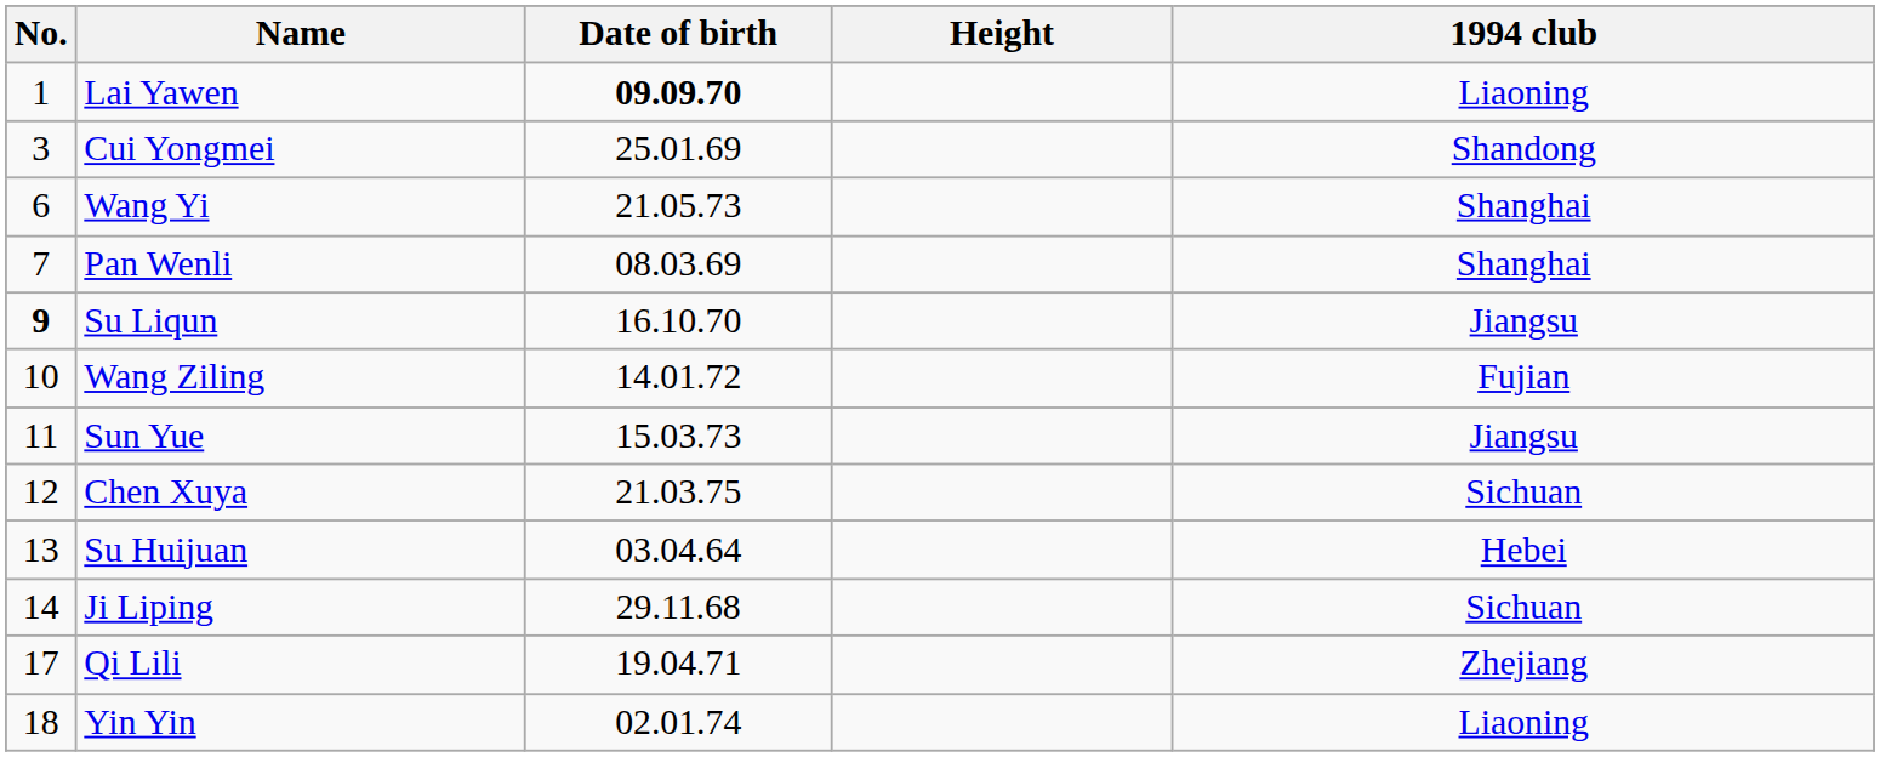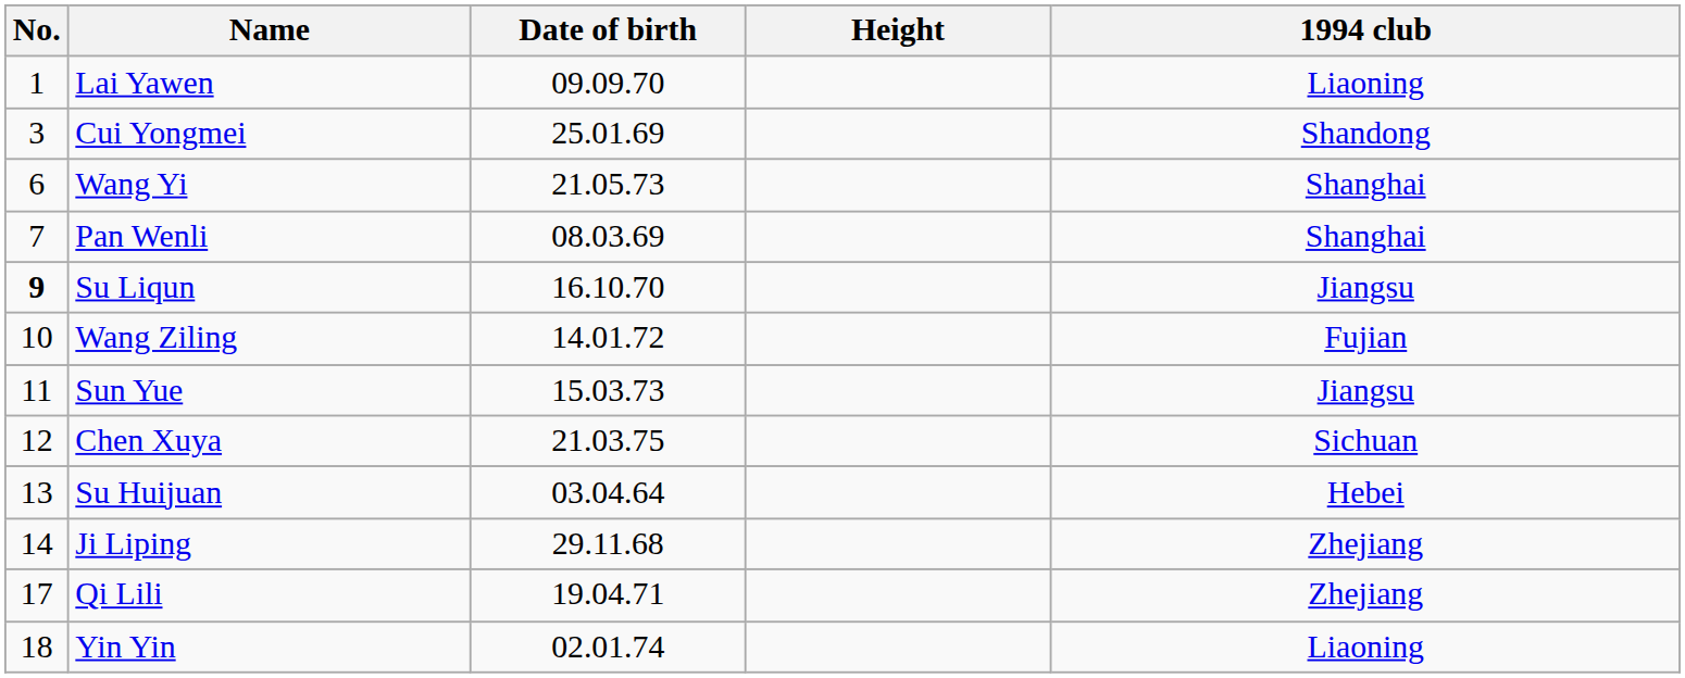Lai Yawen | Date of birth: bold -> normal
Ji Liping | 1994 club: Sichuan -> Zhejiang
